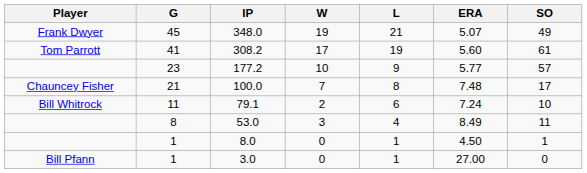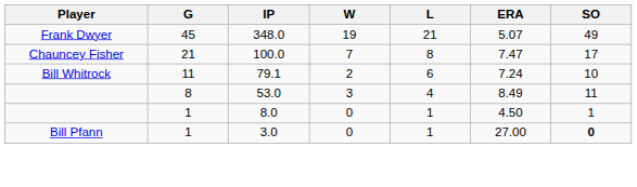- row: Tom Parrott | 41 | 308.2 | 17 | 19 | 5.60 | 61
- row: 23 | 177.2 | 10 | 9 | 5.77 | 57
100.0 | ERA: 7.48 -> 7.47
3.0 | SO: normal -> bold
